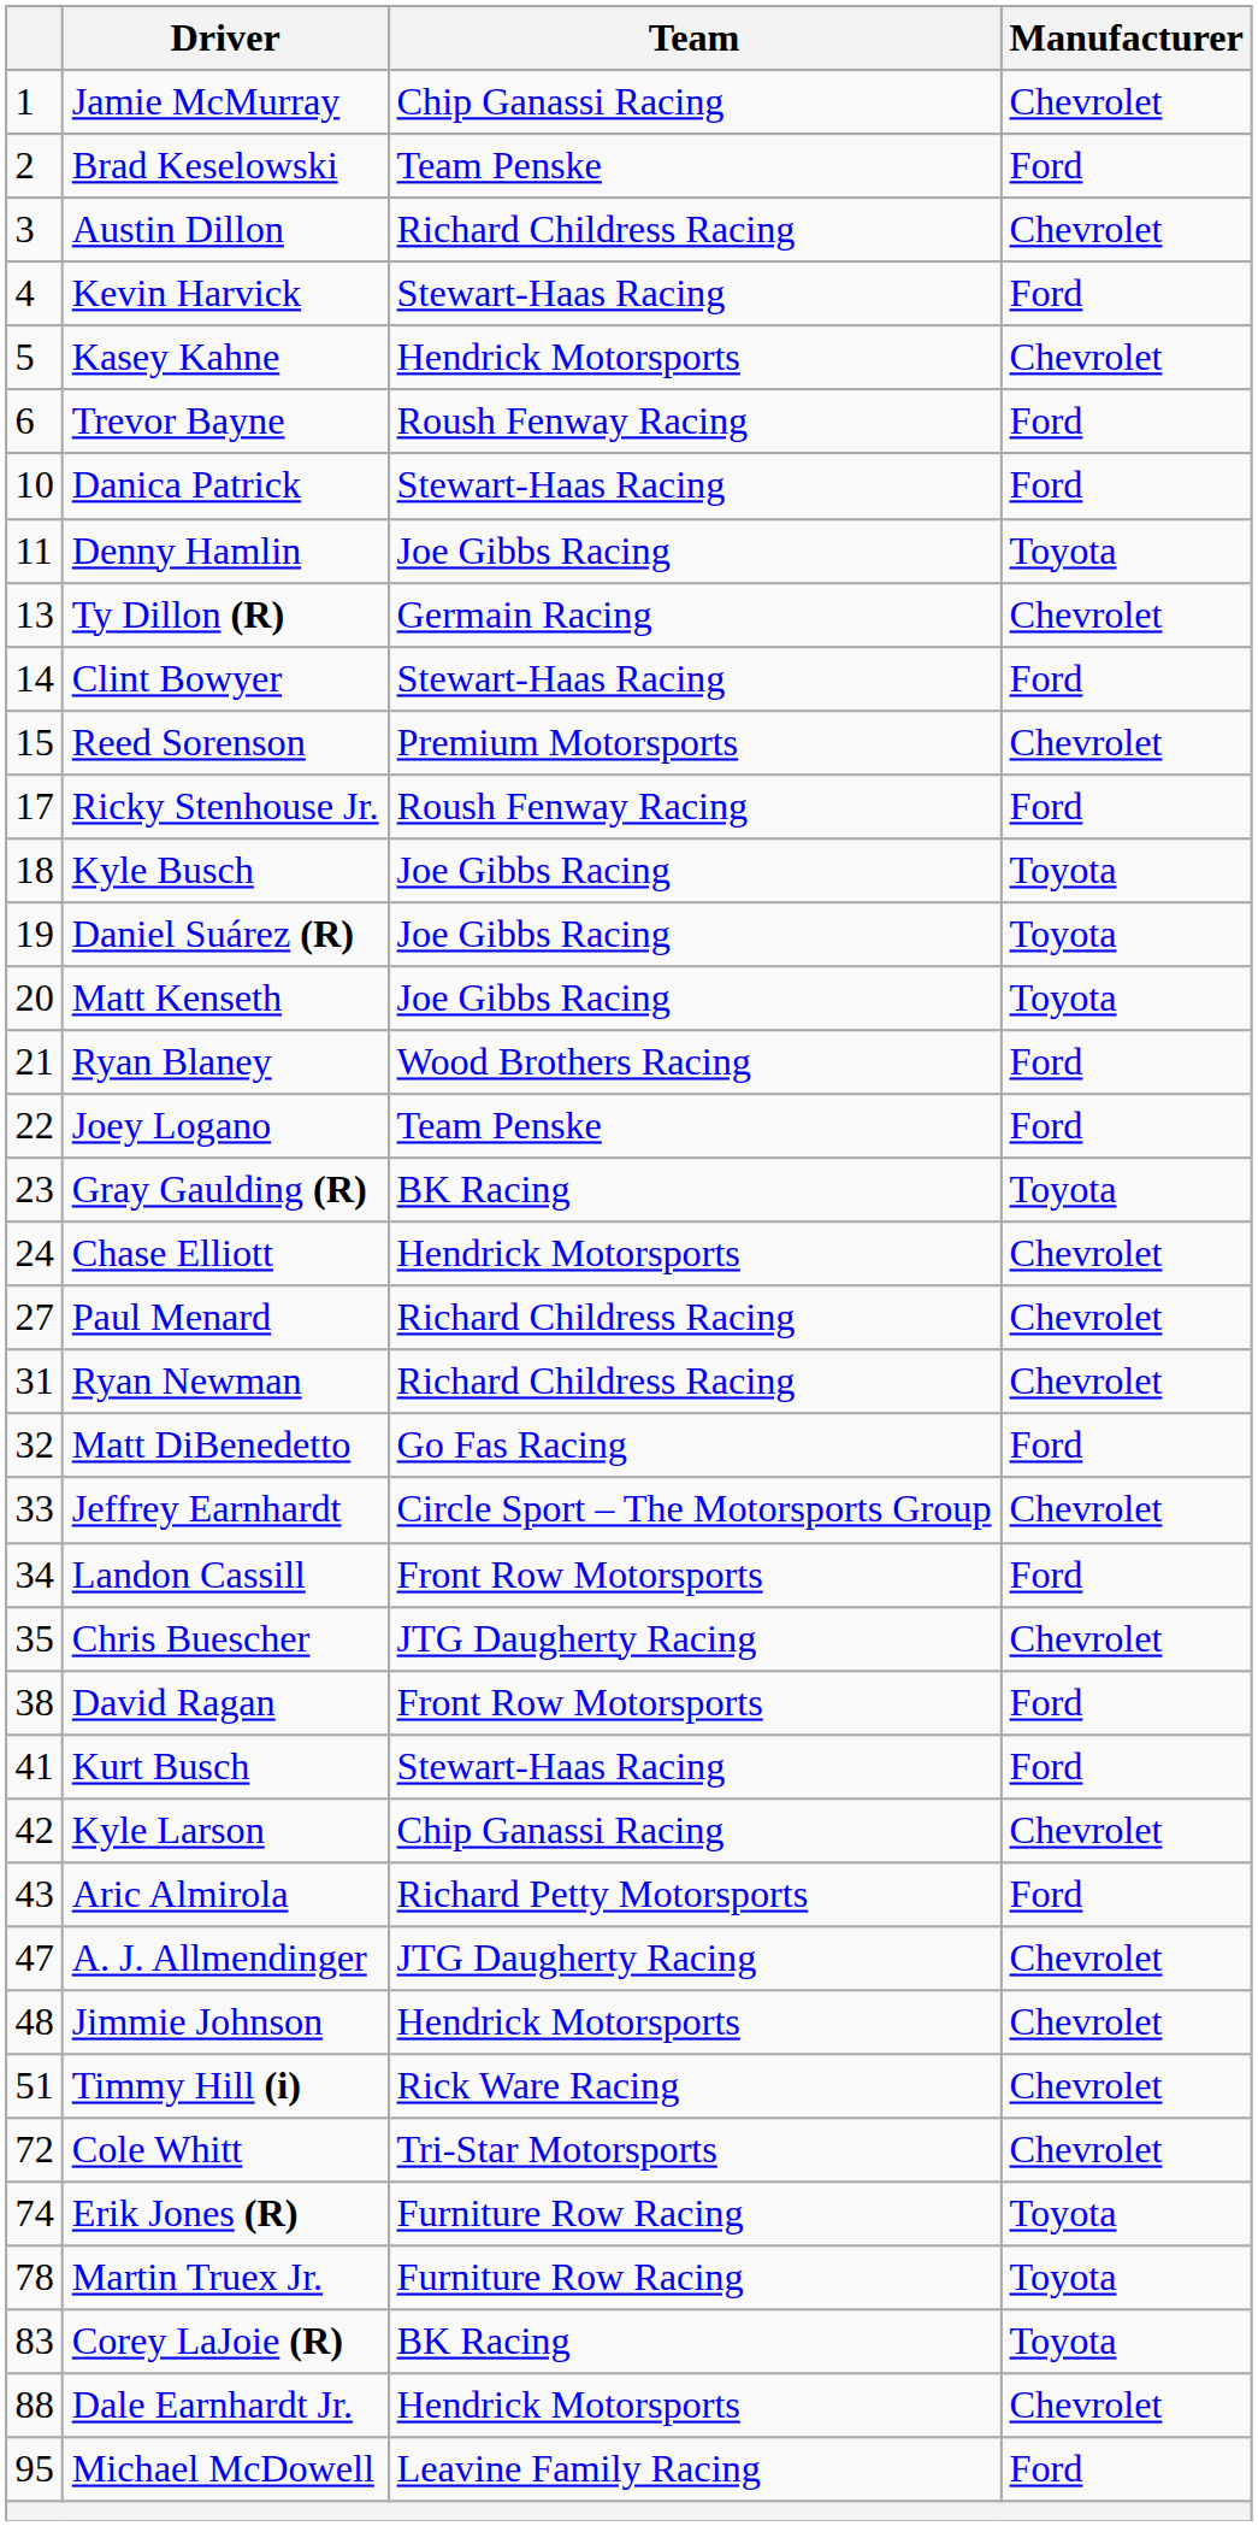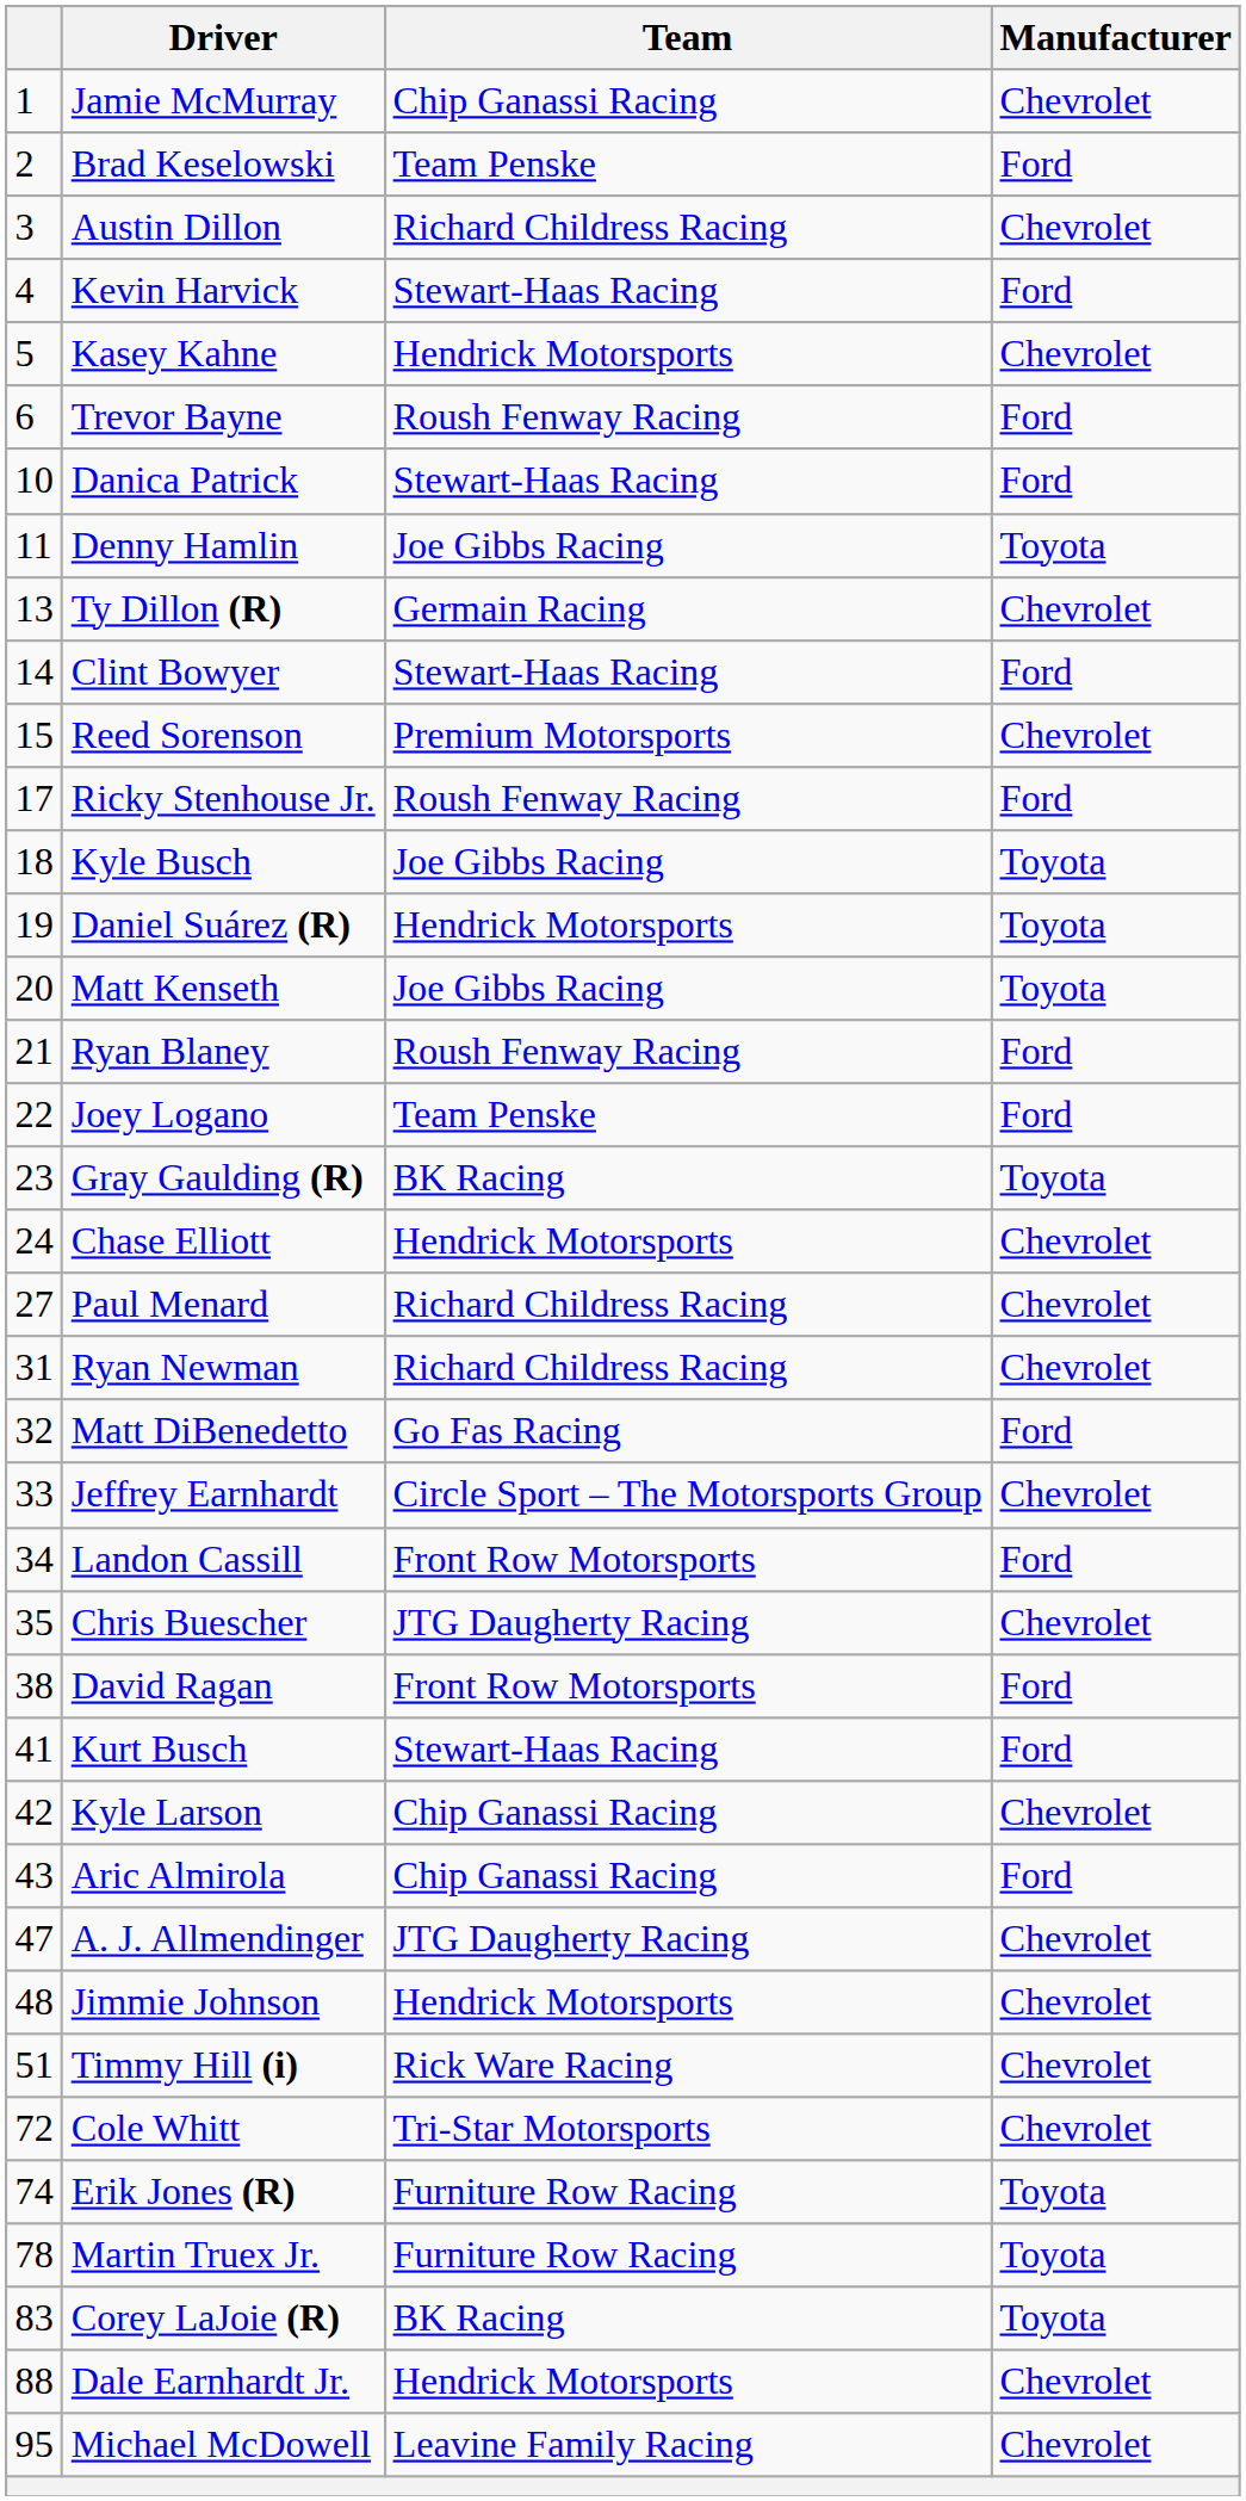Daniel Suárez (R) | Team: Joe Gibbs Racing -> Hendrick Motorsports
Ryan Blaney | Team: Wood Brothers Racing -> Roush Fenway Racing
Aric Almirola | Team: Richard Petty Motorsports -> Chip Ganassi Racing
Michael McDowell | Manufacturer: Ford -> Chevrolet
